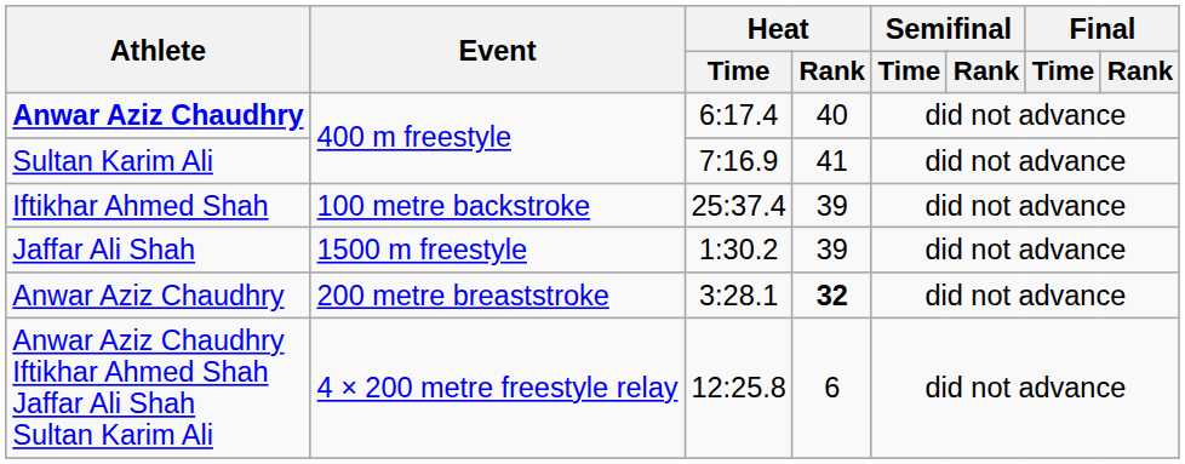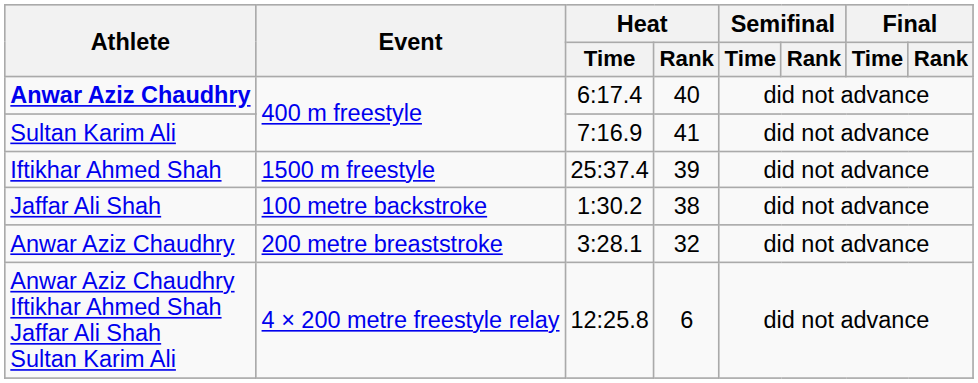25:37.4 | Event: 100 metre backstroke -> 1500 m freestyle
1:30.2 | Event: 1500 m freestyle -> 100 metre backstroke
1:30.2 | Heat / Rank: 39 -> 38
3:28.1 | Heat / Rank: bold -> normal
